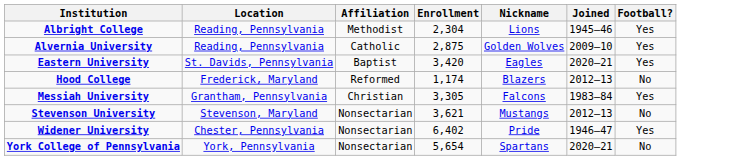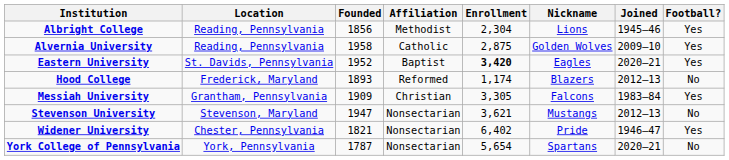+ column: Founded | 1856 | 1958 | 1952 | 1893 | 1909 | 1947 | 1821 | 1787
Eastern University | Enrollment: normal -> bold
